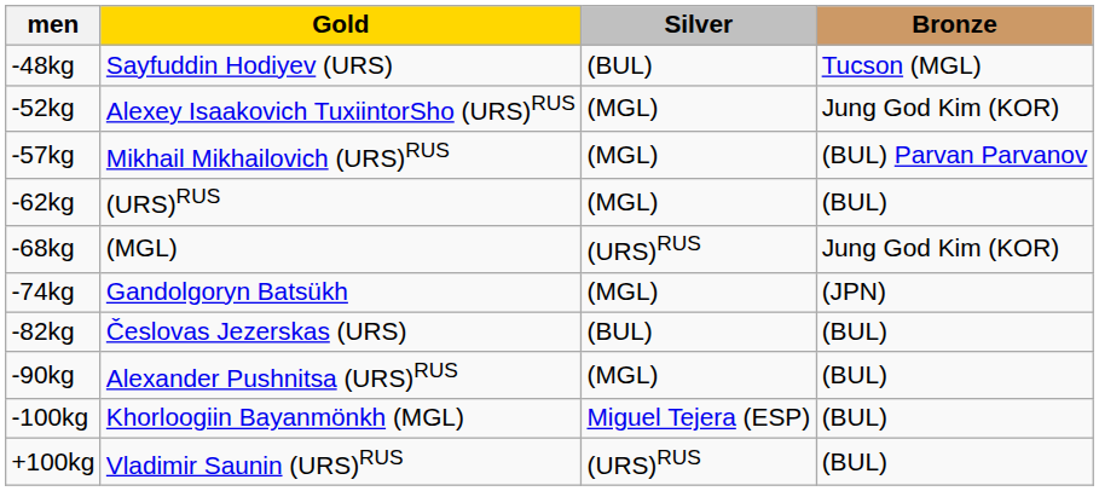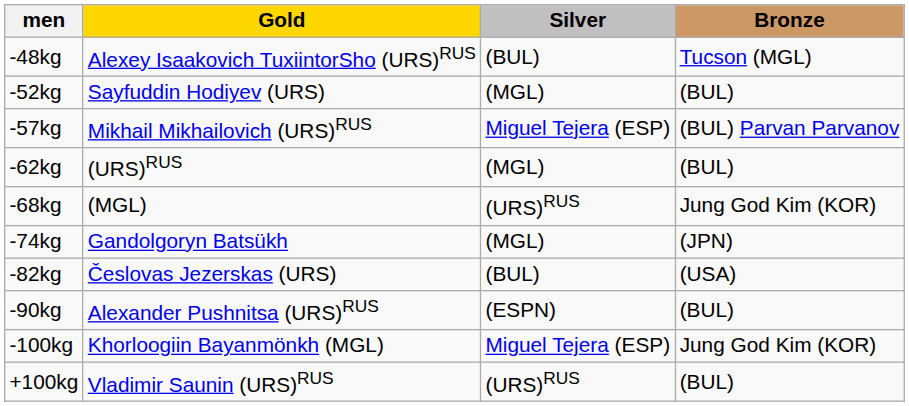-48kg | Gold: Sayfuddin Hodiyev (URS) -> Alexey Isaakovich TuxiintorSho (URS)RUS
-52kg | Gold: Alexey Isaakovich TuxiintorSho (URS)RUS -> Sayfuddin Hodiyev (URS)
-52kg | Bronze: Jung God Kim (KOR) -> (BUL)
-57kg | Silver: (MGL) -> Miguel Tejera (ESP)
-82kg | Bronze: (BUL) -> (USA)
-90kg | Silver: (MGL) -> (ESPN)
-100kg | Bronze: (BUL) -> Jung God Kim (KOR)
